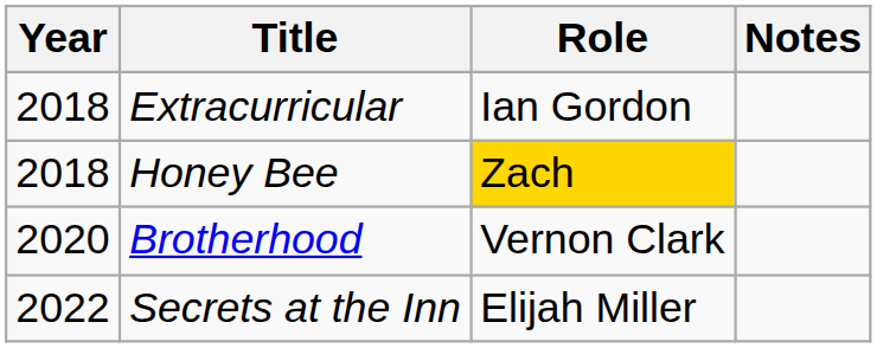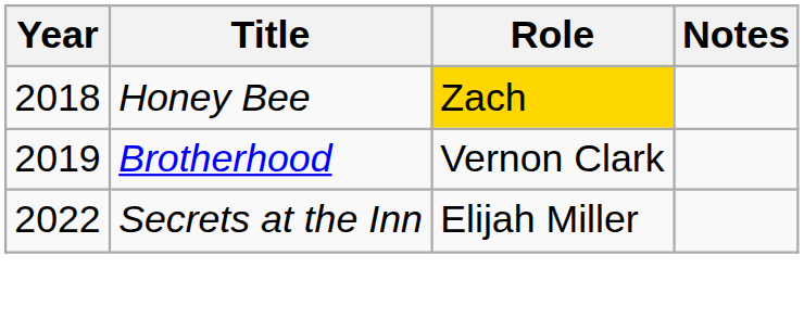- row: 2018 | Extracurricular | Ian Gordon
Brotherhood | Year: 2020 -> 2019
